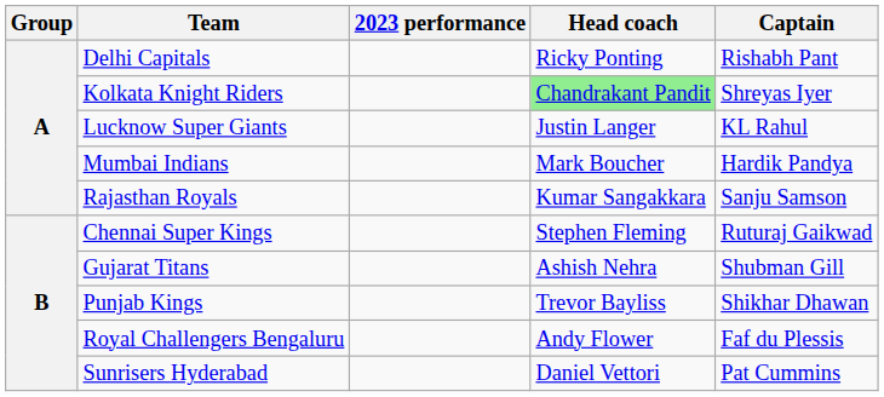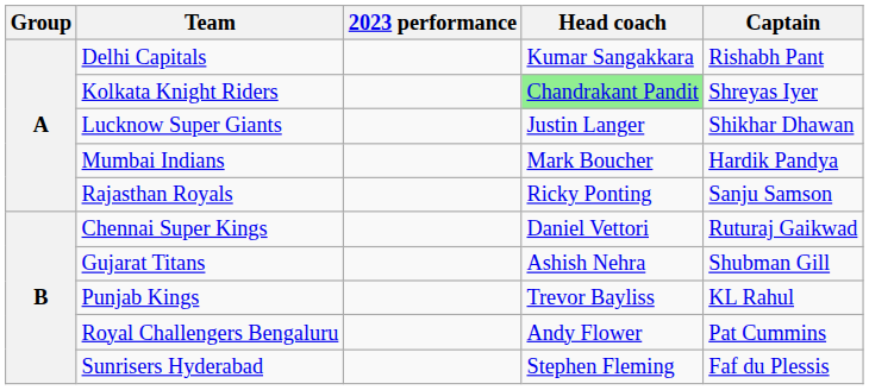Delhi Capitals | Head coach: Ricky Ponting -> Kumar Sangakkara
Lucknow Super Giants | Captain: KL Rahul -> Shikhar Dhawan
Rajasthan Royals | Head coach: Kumar Sangakkara -> Ricky Ponting
Chennai Super Kings | Head coach: Stephen Fleming -> Daniel Vettori
Punjab Kings | Captain: Shikhar Dhawan -> KL Rahul
Royal Challengers Bengaluru | Captain: Faf du Plessis -> Pat Cummins
Sunrisers Hyderabad | Head coach: Daniel Vettori -> Stephen Fleming
Sunrisers Hyderabad | Captain: Pat Cummins -> Faf du Plessis
